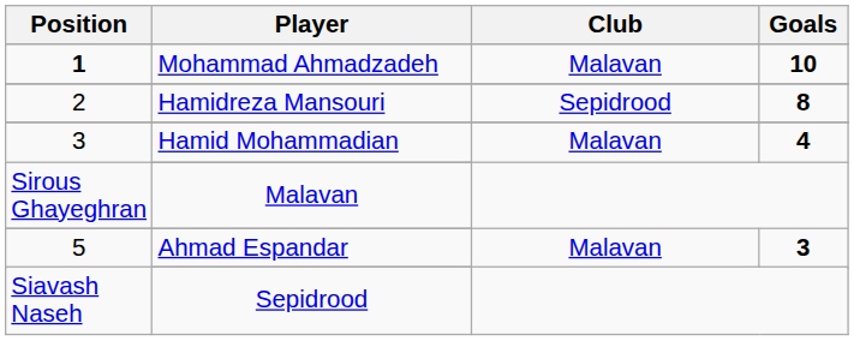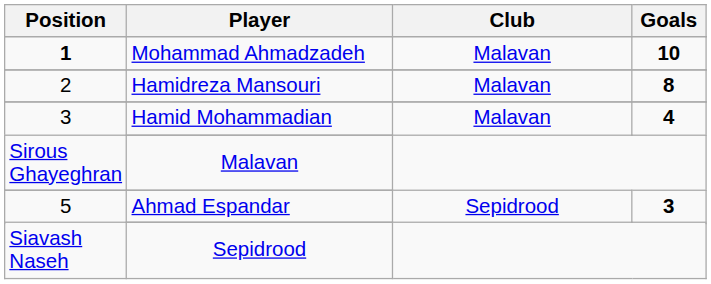Hamidreza Mansouri | Club: Sepidrood -> Malavan
Ahmad Espandar | Club: Malavan -> Sepidrood
